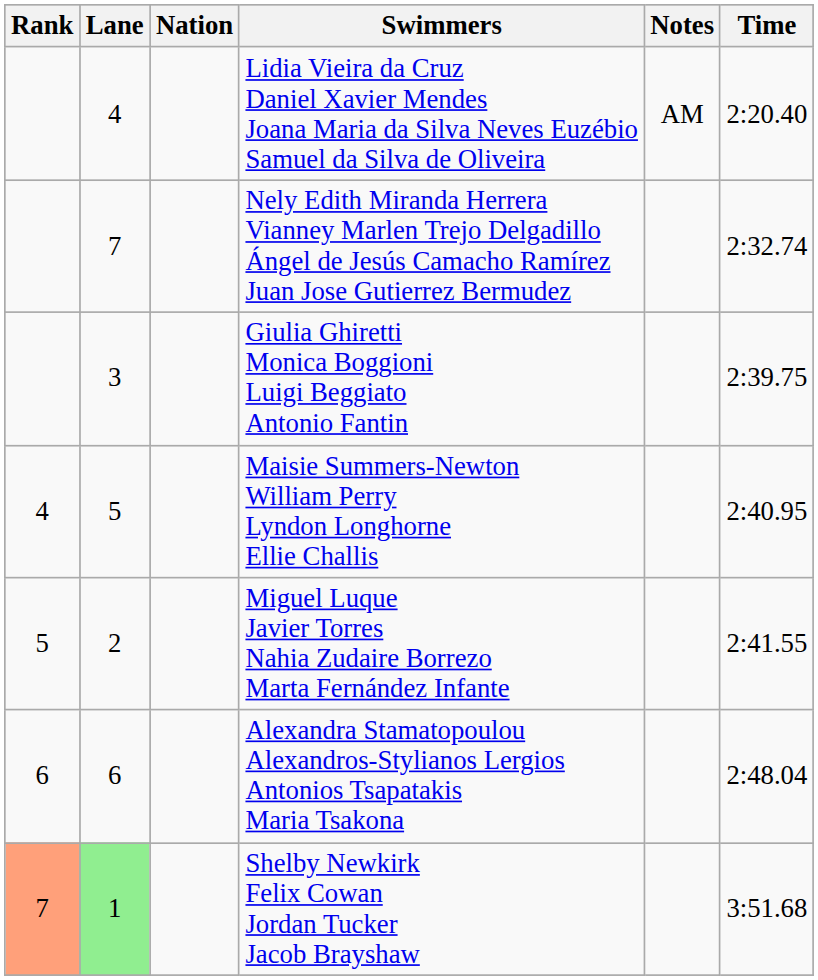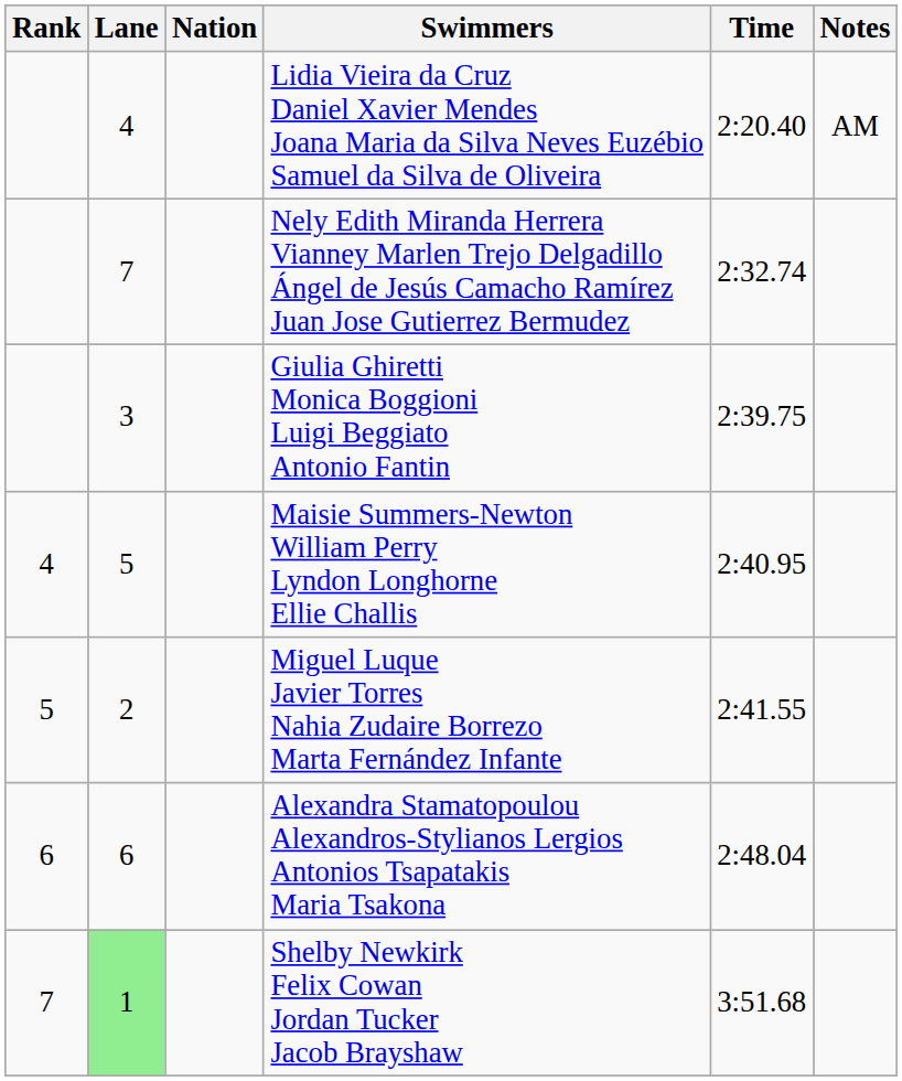columns swapped: Time <-> Notes
Shelby Newkirk Felix Cowan Jordan Tucker Jacob Brayshaw | Rank: lightsalmon background -> no background
